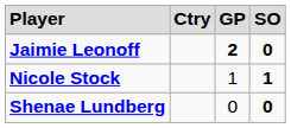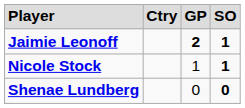Jaimie Leonoff | column 4: 0 -> 1
